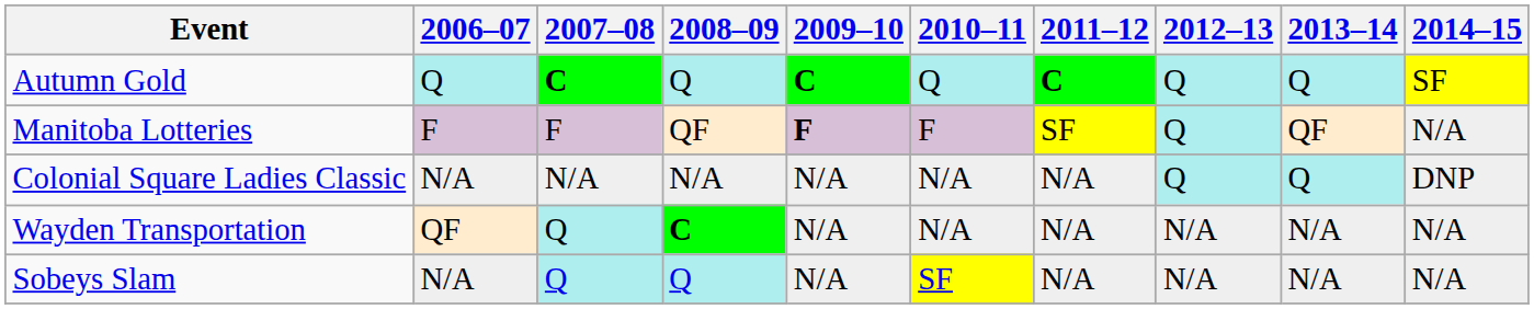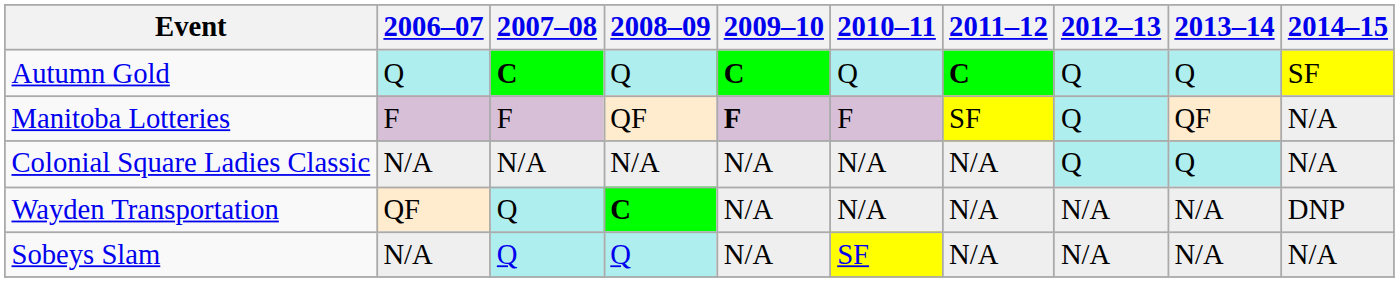Colonial Square Ladies Classic | 2014–15: DNP -> N/A
Wayden Transportation | 2014–15: N/A -> DNP
